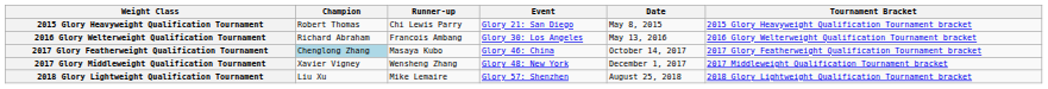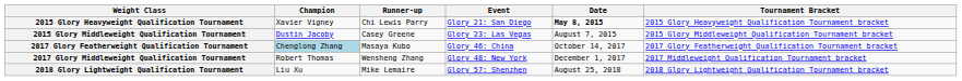2015 Glory Heavyweight Qualification Tournament | Champion: Robert Thomas -> Xavier Vigney
2015 Glory Heavyweight Qualification Tournament | Date: normal -> bold
+ row: 2015 Glory Middleweight Qualification Tournament | Dustin Jacoby | Casey Greene | Glory 23: Las Vegas | August 7, 2015 | 2015 Glory Middleweight Qualification Tournament bracket
- row: 2016 Glory Welterweight Qualification Tournament | Richard Abraham | Francois Ambang | Glory 30: Los Angeles | May 13, 2016 | 2016 Glory Welterweight Qualification Tournament bracket
2017 Glory Middleweight Qualification Tournament | Champion: Xavier Vigney -> Robert Thomas
